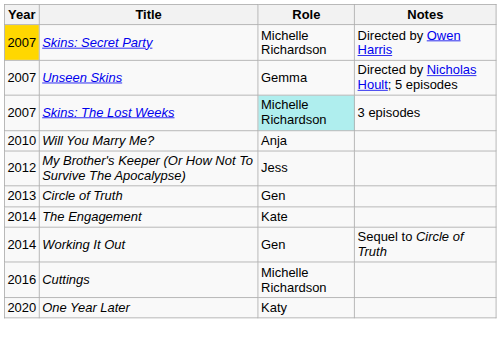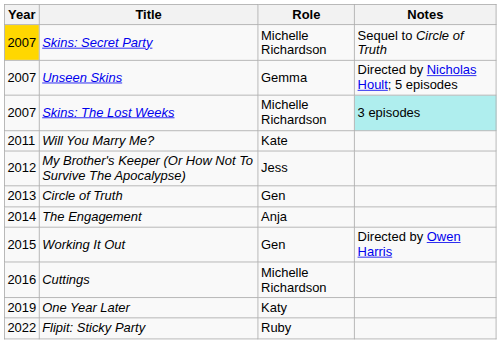Skins: Secret Party | Notes: Directed by Owen Harris -> Sequel to Circle of Truth
Skins: The Lost Weeks | Role: paleturquoise background -> no background
Skins: The Lost Weeks | Notes: no background -> paleturquoise background
Will You Marry Me? | Year: 2010 -> 2011
Will You Marry Me? | Role: Anja -> Kate
The Engagement | Role: Kate -> Anja
Working It Out | Year: 2014 -> 2015
Working It Out | Notes: Sequel to Circle of Truth -> Directed by Owen Harris
One Year Later | Year: 2020 -> 2019
+ row: 2022 | Flipit: Sticky Party | Ruby
